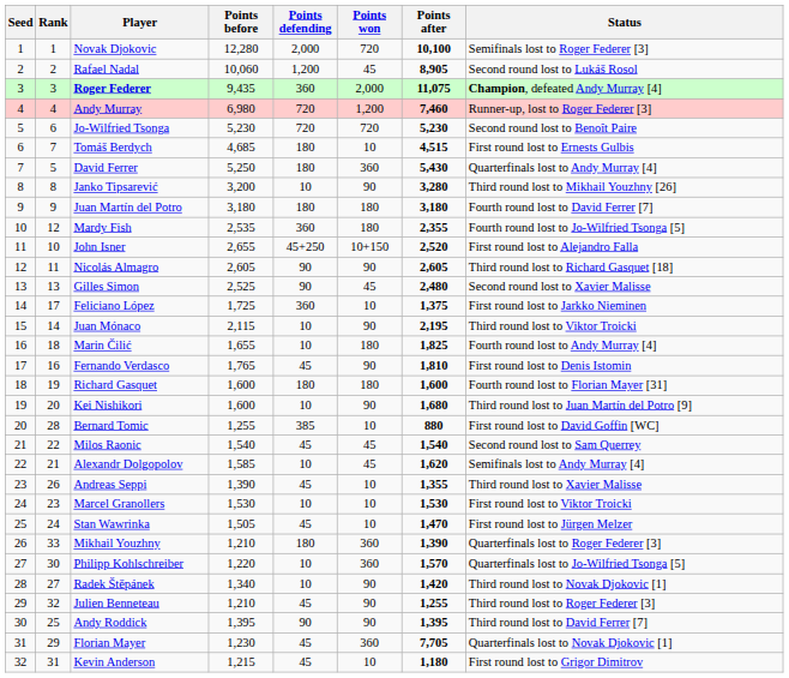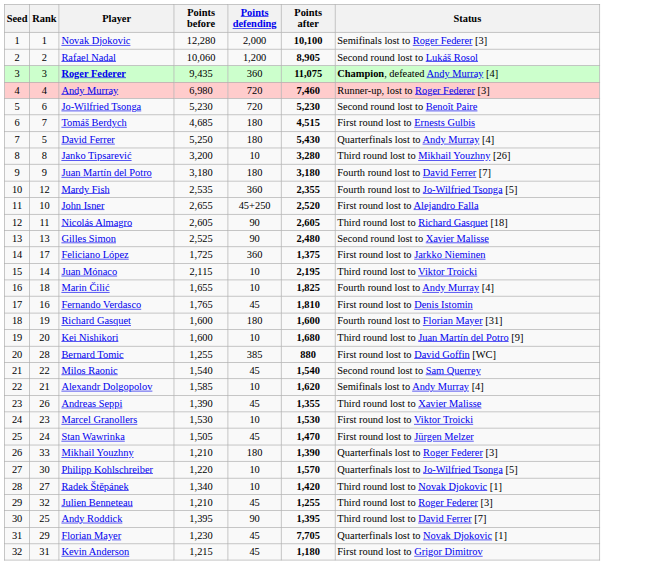- column: Points won | 720 | 45 | 2,000 | 1,200 | 720 | 10 | 360 | 90 | 180 | 180 | 10+150 | 90 | 45 | 10 | 90 | 180 | 90 | 180 | 90 | 10 | 45 | 45 | 10 | 10 | 10 | 360 | 360 | 90 | 90 | 90 | 360 | 10
